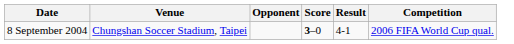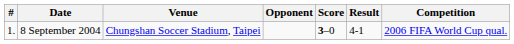+ column: # | 1.
